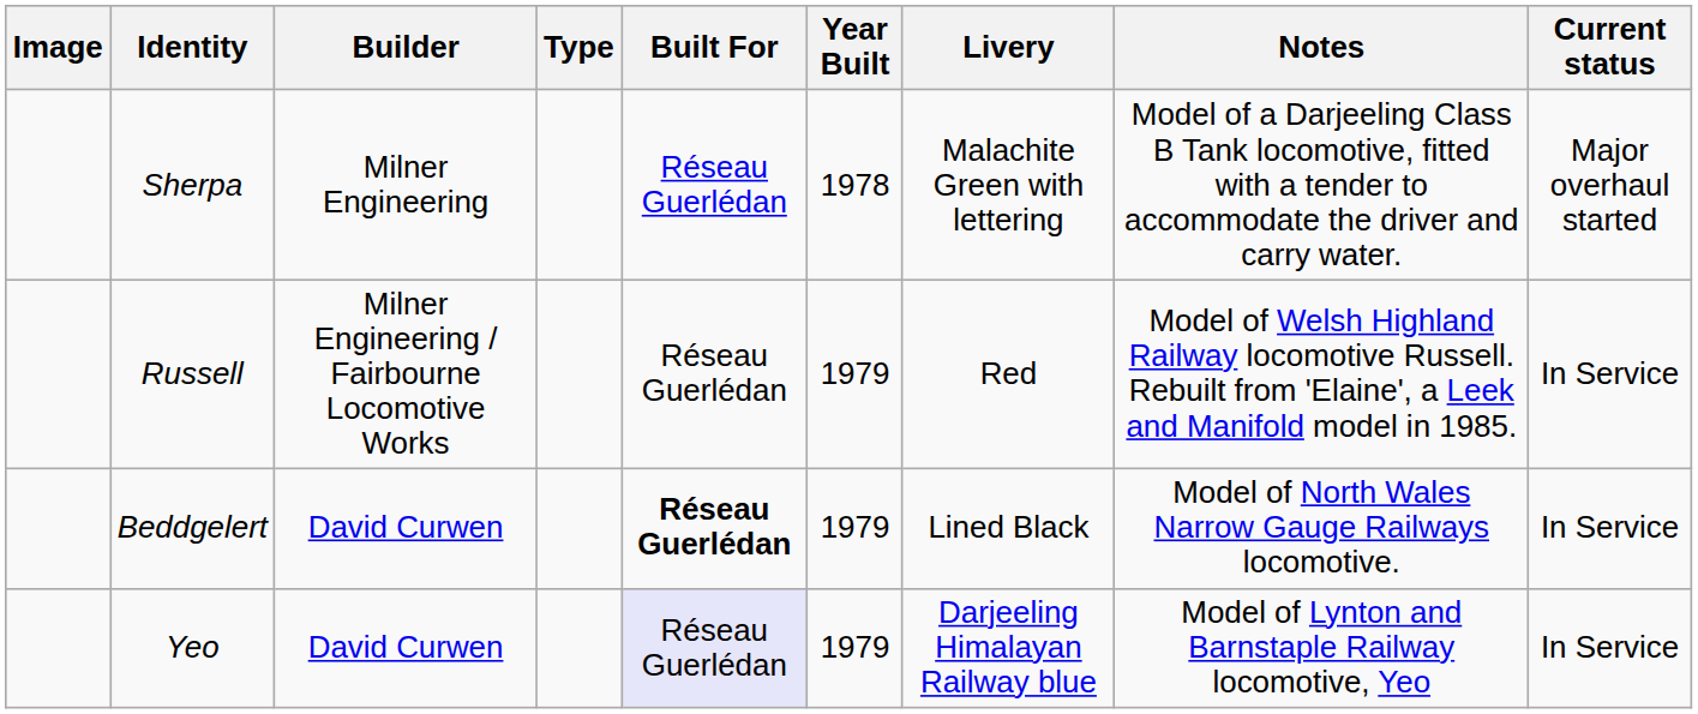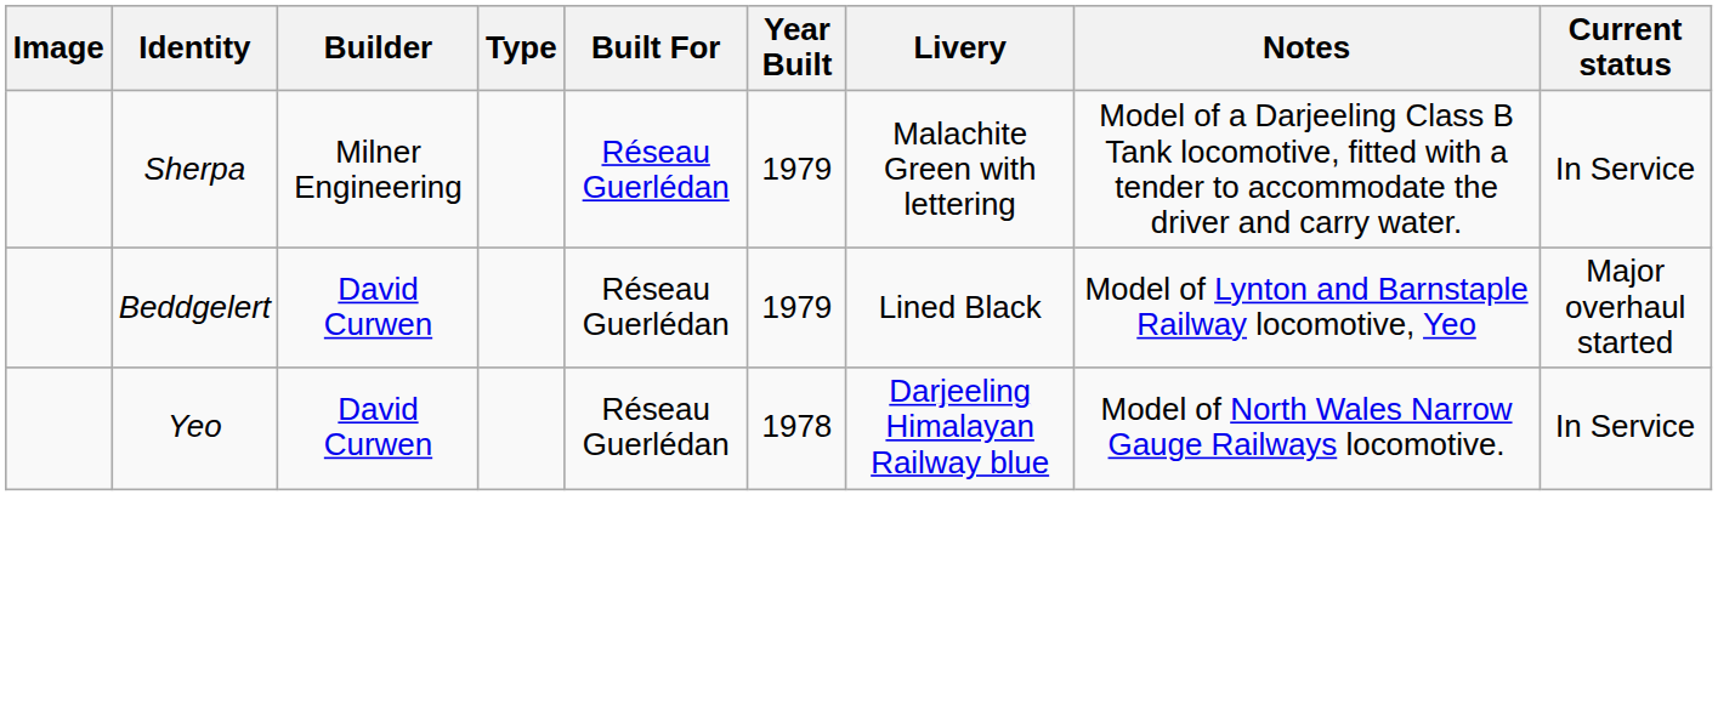Sherpa | Year Built: 1978 -> 1979
Sherpa | Current status: Major overhaul started -> In Service
- row: Russell | Milner Engineering / Fairbourne Locomotive Works | Réseau Guerlédan | 1979 | Red | Model of Welsh Highland Railway locomotive Russell. Rebuilt from 'Elaine', a Leek and Manifold model in 1985. | In Service
Beddgelert | Built For: bold -> normal
Beddgelert | Notes: Model of North Wales Narrow Gauge Railways locomotive. -> Model of Lynton and Barnstaple Railway locomotive, Yeo
Beddgelert | Current status: In Service -> Major overhaul started
Yeo | Built For: lavender background -> no background
Yeo | Year Built: 1979 -> 1978
Yeo | Notes: Model of Lynton and Barnstaple Railway locomotive, Yeo -> Model of North Wales Narrow Gauge Railways locomotive.
